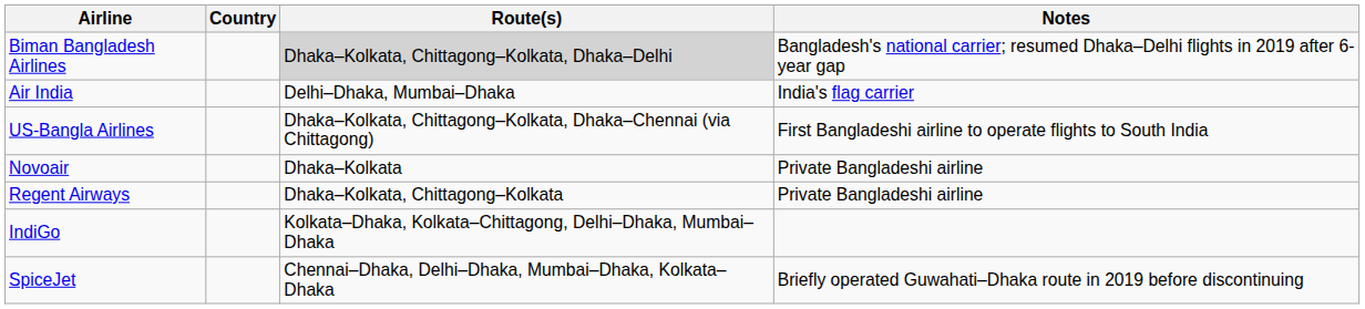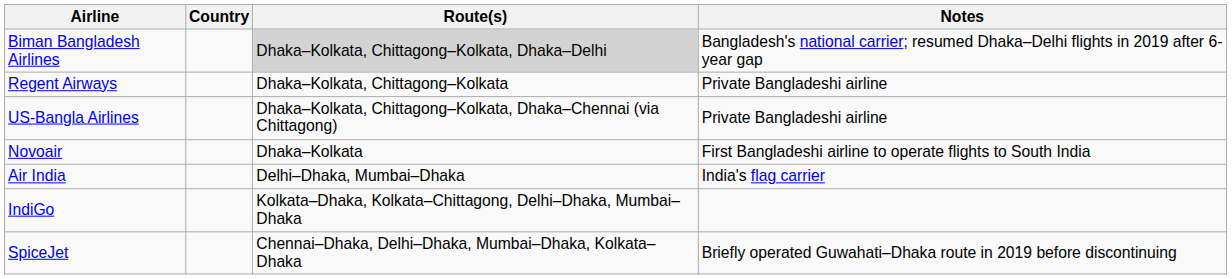rows swapped: Regent Airways <-> Air India
US-Bangla Airlines | Notes: First Bangladeshi airline to operate flights to South India -> Private Bangladeshi airline
Novoair | Notes: Private Bangladeshi airline -> First Bangladeshi airline to operate flights to South India
